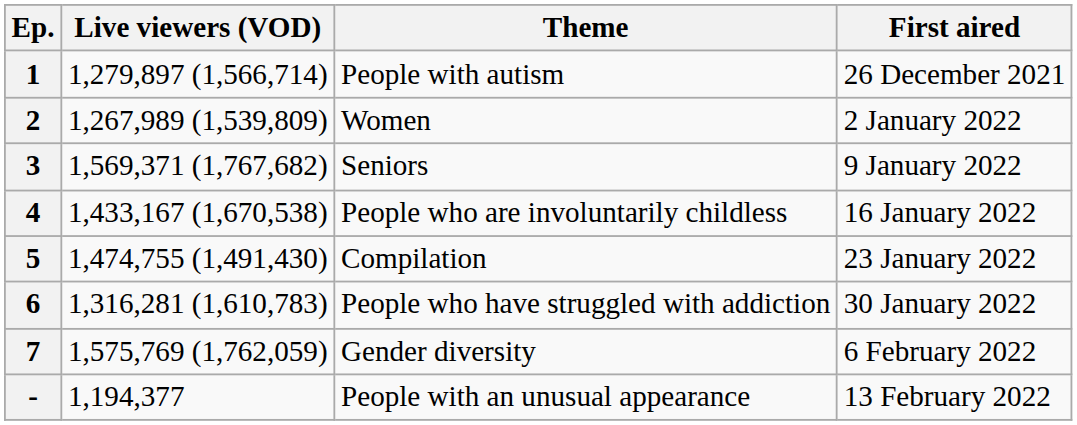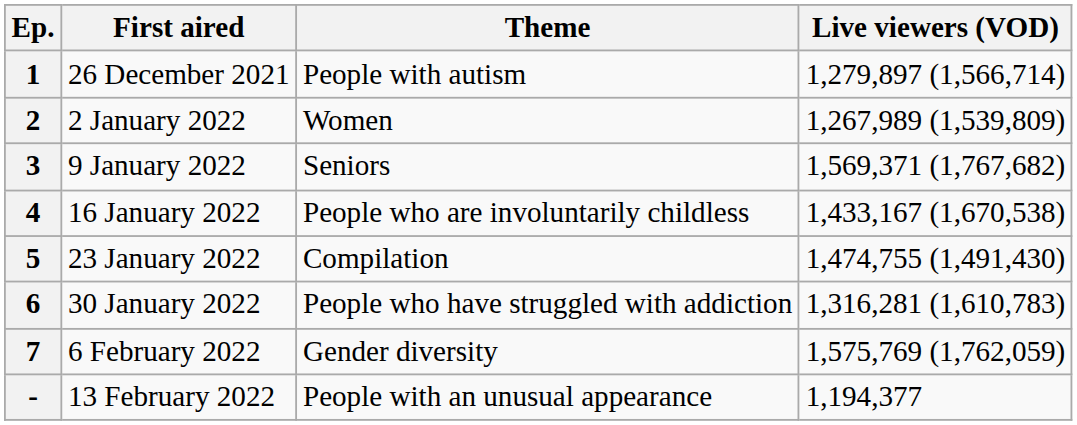columns swapped: First aired <-> Live viewers (VOD)
